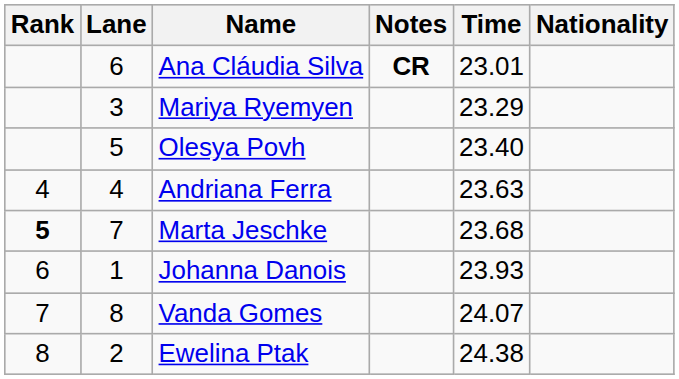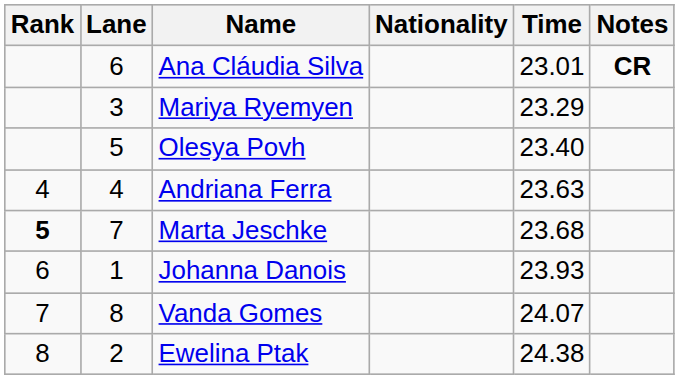columns swapped: Nationality <-> Notes
